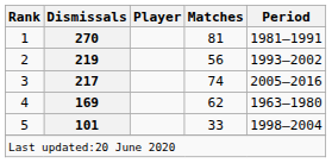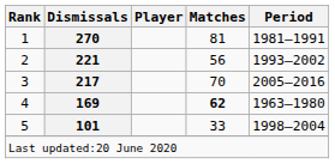2 | Dismissals: 219 -> 221
3 | Matches: 74 -> 70
4 | Matches: normal -> bold
